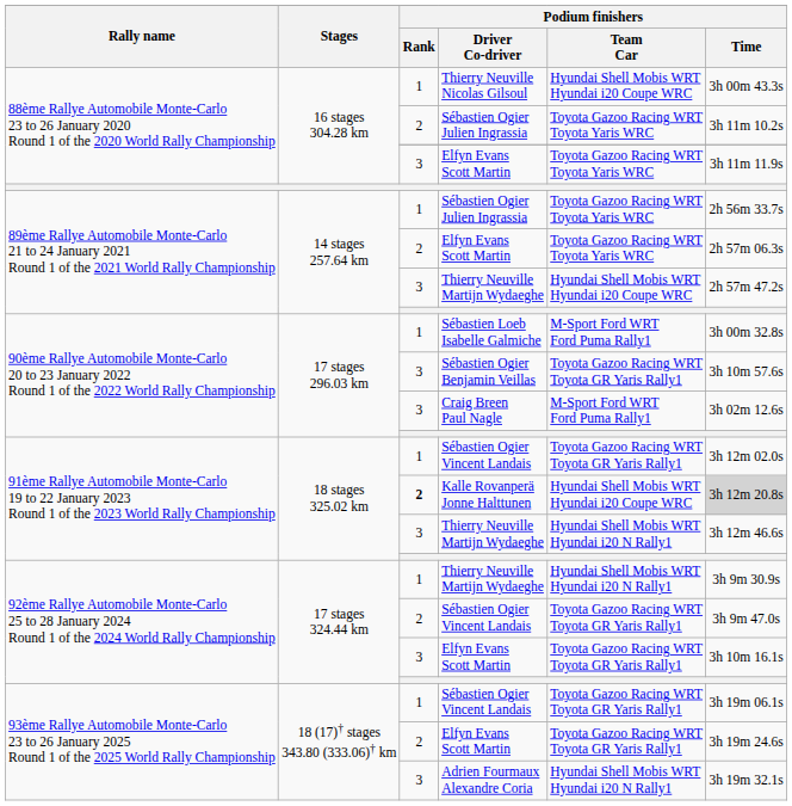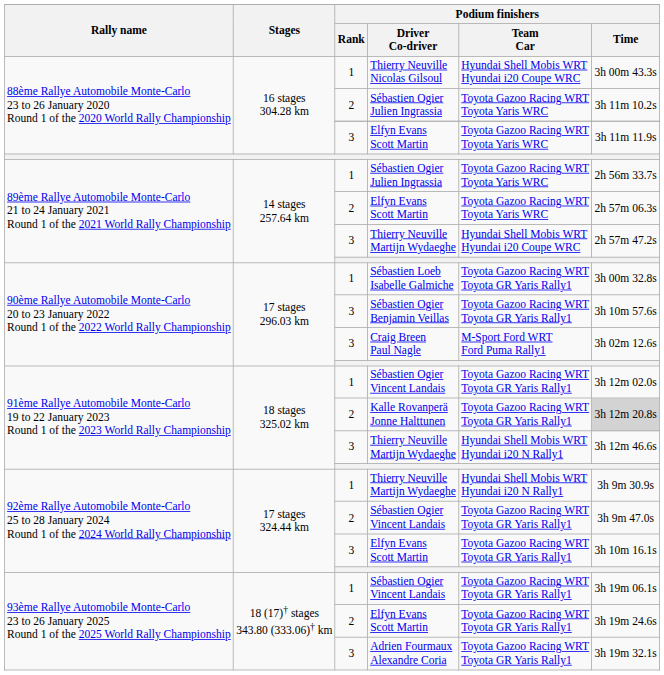Sébastien Loeb Isabelle Galmiche | Podium finishers / Team Car: M-Sport Ford WRT Ford Puma Rally1 -> Toyota Gazoo Racing WRT Toyota GR Yaris Rally1
Kalle Rovanperä Jonne Halttunen | Podium finishers / Rank: bold -> normal
Kalle Rovanperä Jonne Halttunen | Podium finishers / Team Car: Hyundai Shell Mobis WRT Hyundai i20 Coupe WRC -> Toyota Gazoo Racing WRT Toyota GR Yaris Rally1
Adrien Fourmaux Alexandre Coria | Podium finishers / Team Car: Hyundai Shell Mobis WRT Hyundai i20 N Rally1 -> Toyota Gazoo Racing WRT Toyota GR Yaris Rally1
